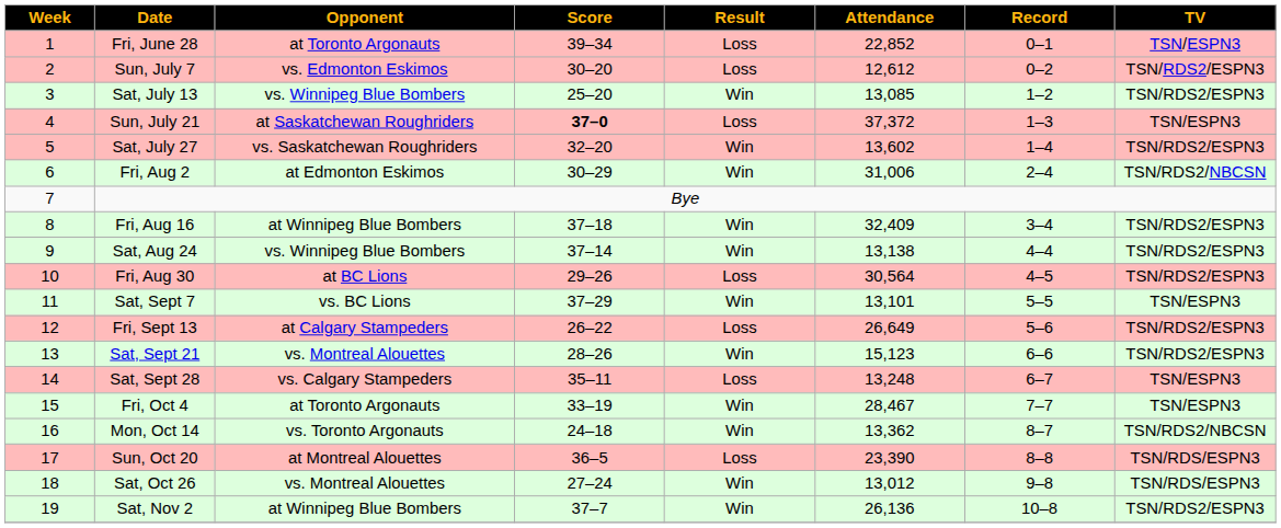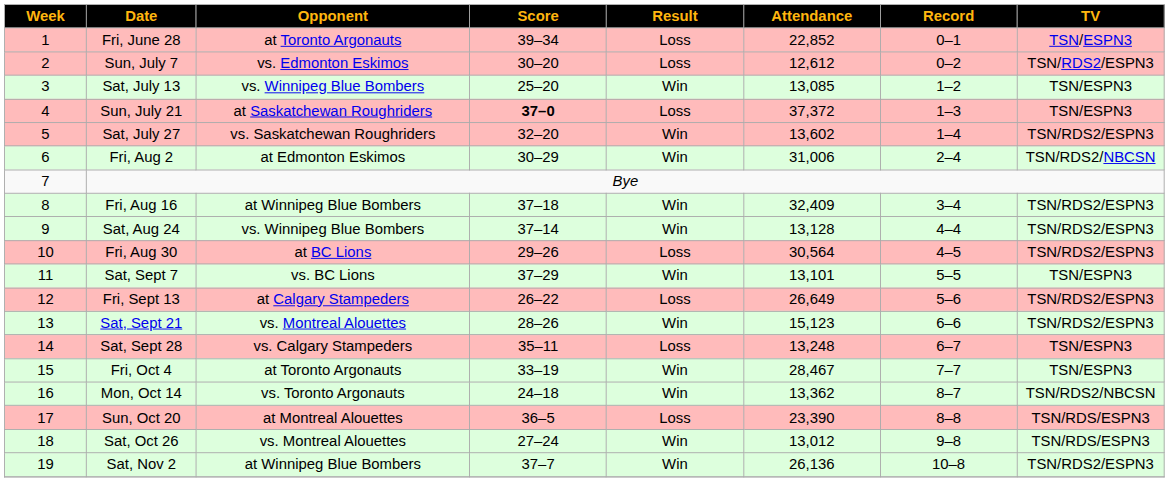Sat, July 13 | TV: TSN/RDS2/ESPN3 -> TSN/ESPN3
Sat, Aug 24 | Attendance: 13,138 -> 13,128
